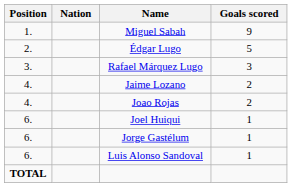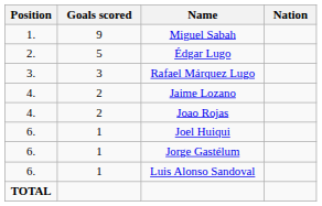columns swapped: Nation <-> Goals scored
